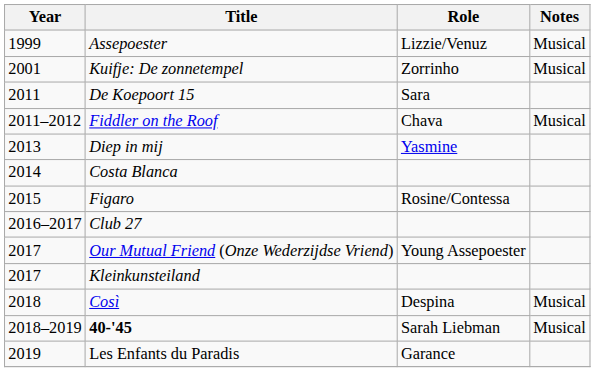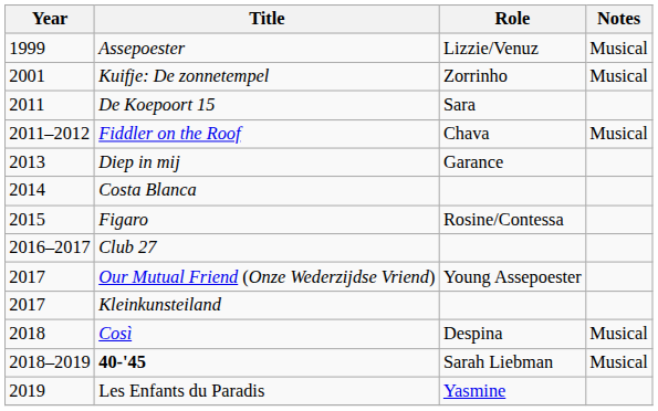Diep in mij | Role: Yasmine -> Garance
Les Enfants du Paradis | Role: Garance -> Yasmine
